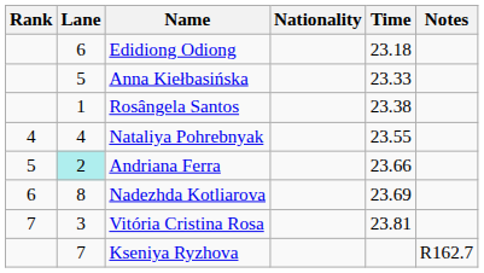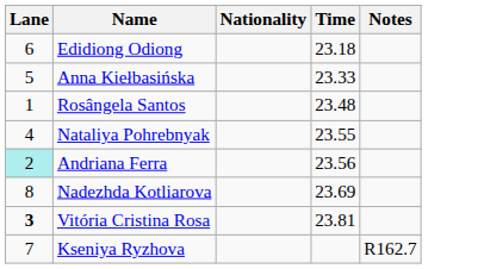- column: Rank | 4 | 5 | 6 | 7
Rosângela Santos | Time: 23.38 -> 23.48
Andriana Ferra | Time: 23.66 -> 23.56
Vitória Cristina Rosa | Lane: normal -> bold
